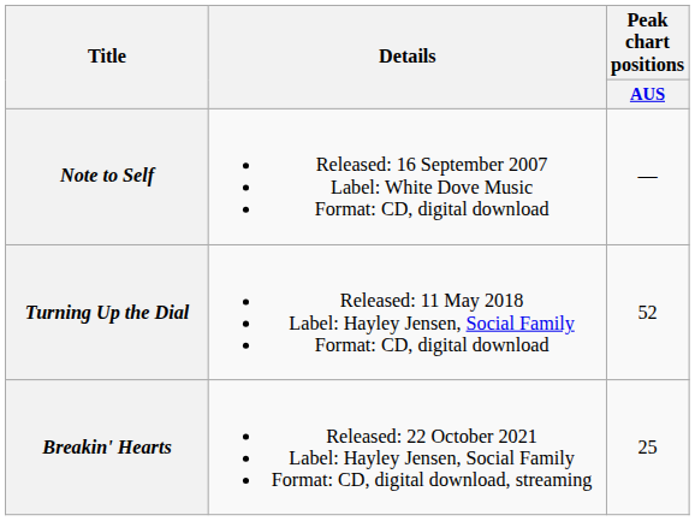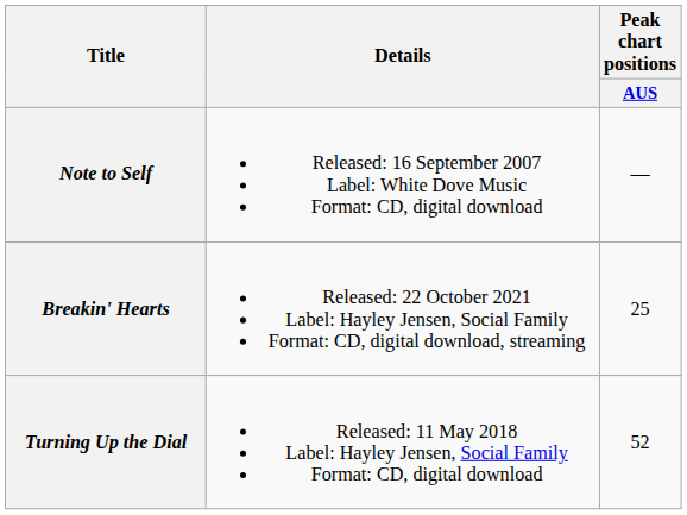rows swapped: Turning Up the Dial <-> Breakin' Hearts
